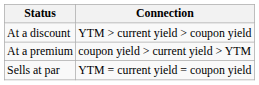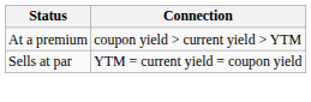- row: At a discount | YTM > current yield > coupon yield
